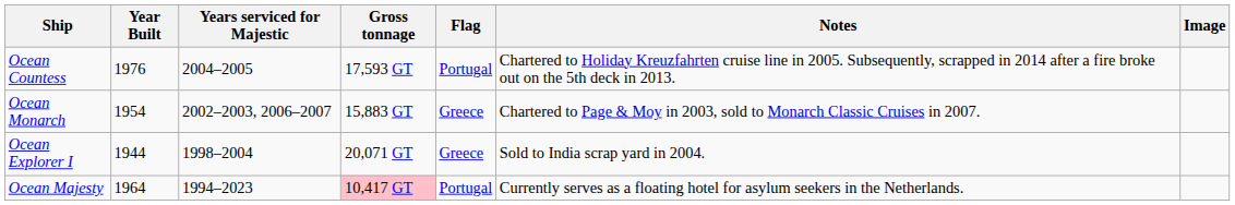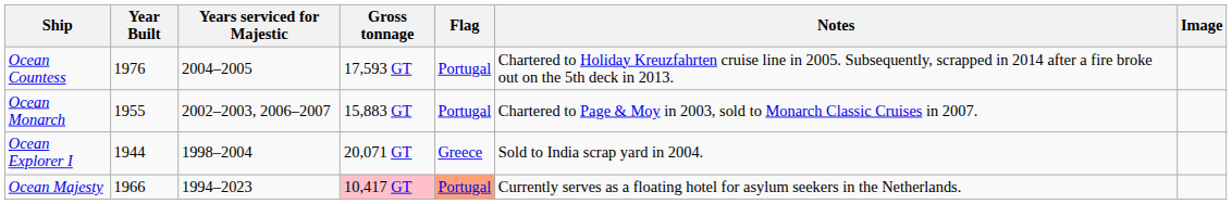Ocean Monarch | Year Built: 1954 -> 1955
Ocean Monarch | Flag: Greece -> Portugal
Ocean Majesty | Year Built: 1964 -> 1966
Ocean Majesty | Flag: no background -> lightsalmon background
